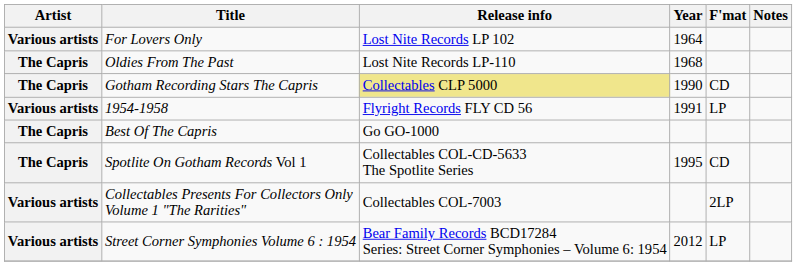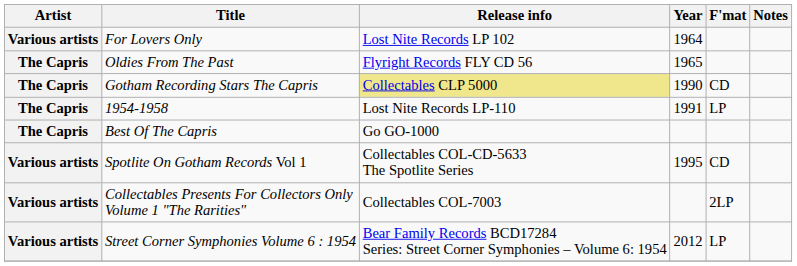Oldies From The Past | Release info: Lost Nite Records LP-110 -> Flyright Records FLY CD 56
Oldies From The Past | Year: 1968 -> 1965
1954-1958 | Artist: Various artists -> The Capris
1954-1958 | Release info: Flyright Records FLY CD 56 -> Lost Nite Records LP-110
Spotlite On Gotham Records Vol 1 | Artist: The Capris -> Various artists
